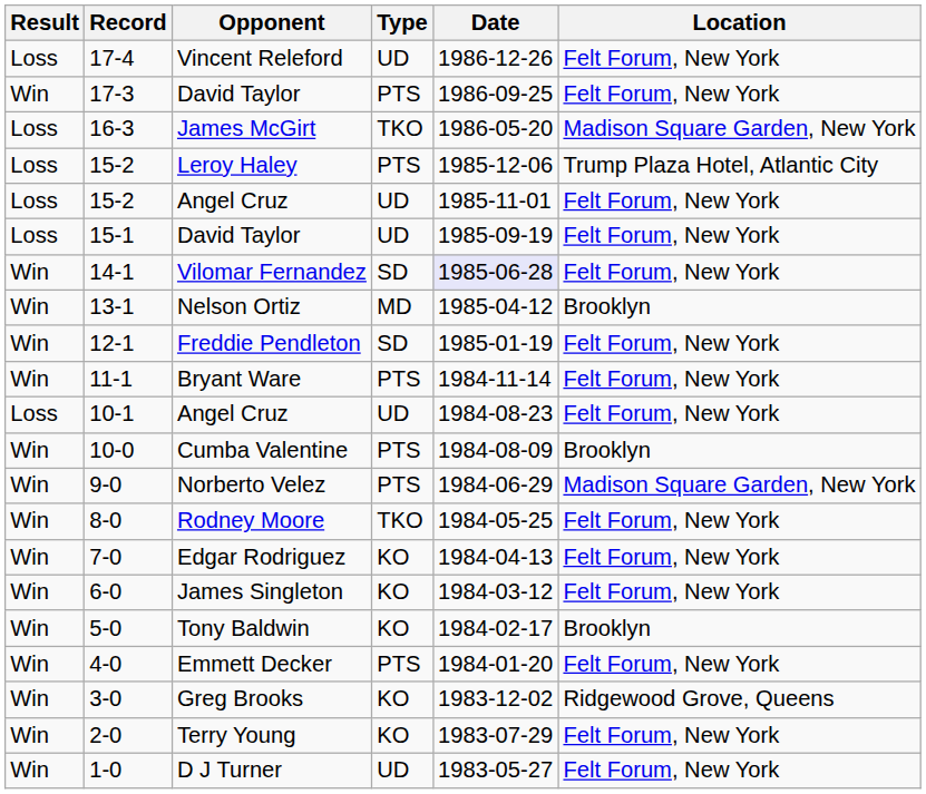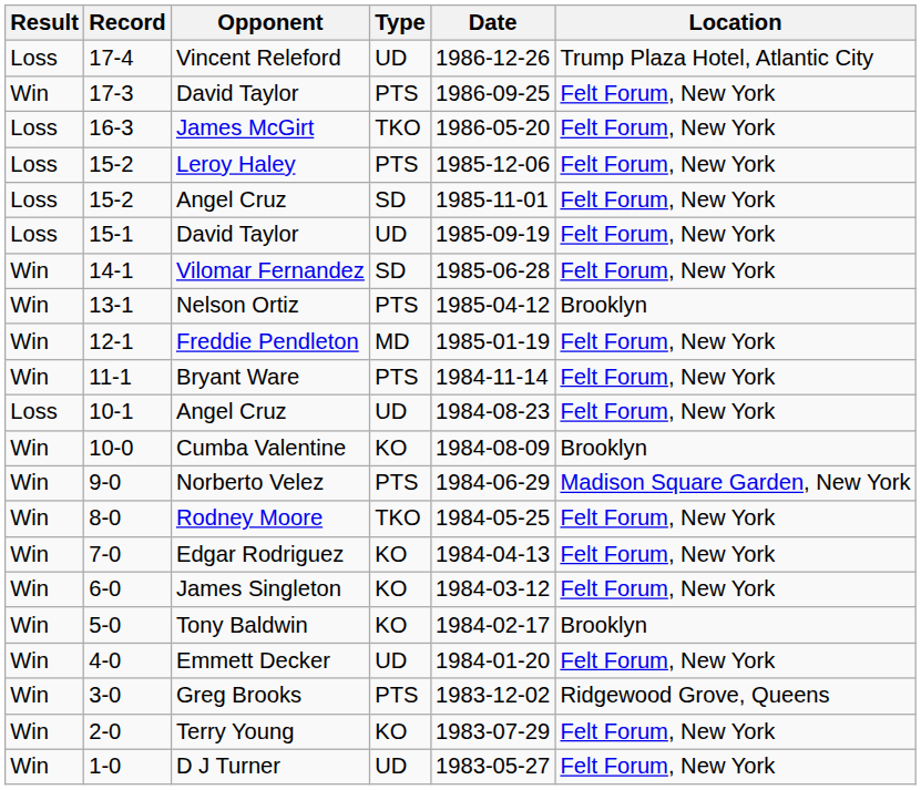Vincent Releford | Location: Felt Forum, New York -> Trump Plaza Hotel, Atlantic City
James McGirt | Location: Madison Square Garden, New York -> Felt Forum, New York
Leroy Haley | Location: Trump Plaza Hotel, Atlantic City -> Felt Forum, New York
15-2 / Angel Cruz | Type: UD -> SD
Vilomar Fernandez | Date: lavender background -> no background
Nelson Ortiz | Type: MD -> PTS
Freddie Pendleton | Type: SD -> MD
Cumba Valentine | Type: PTS -> KO
Emmett Decker | Type: PTS -> UD
Greg Brooks | Type: KO -> PTS
